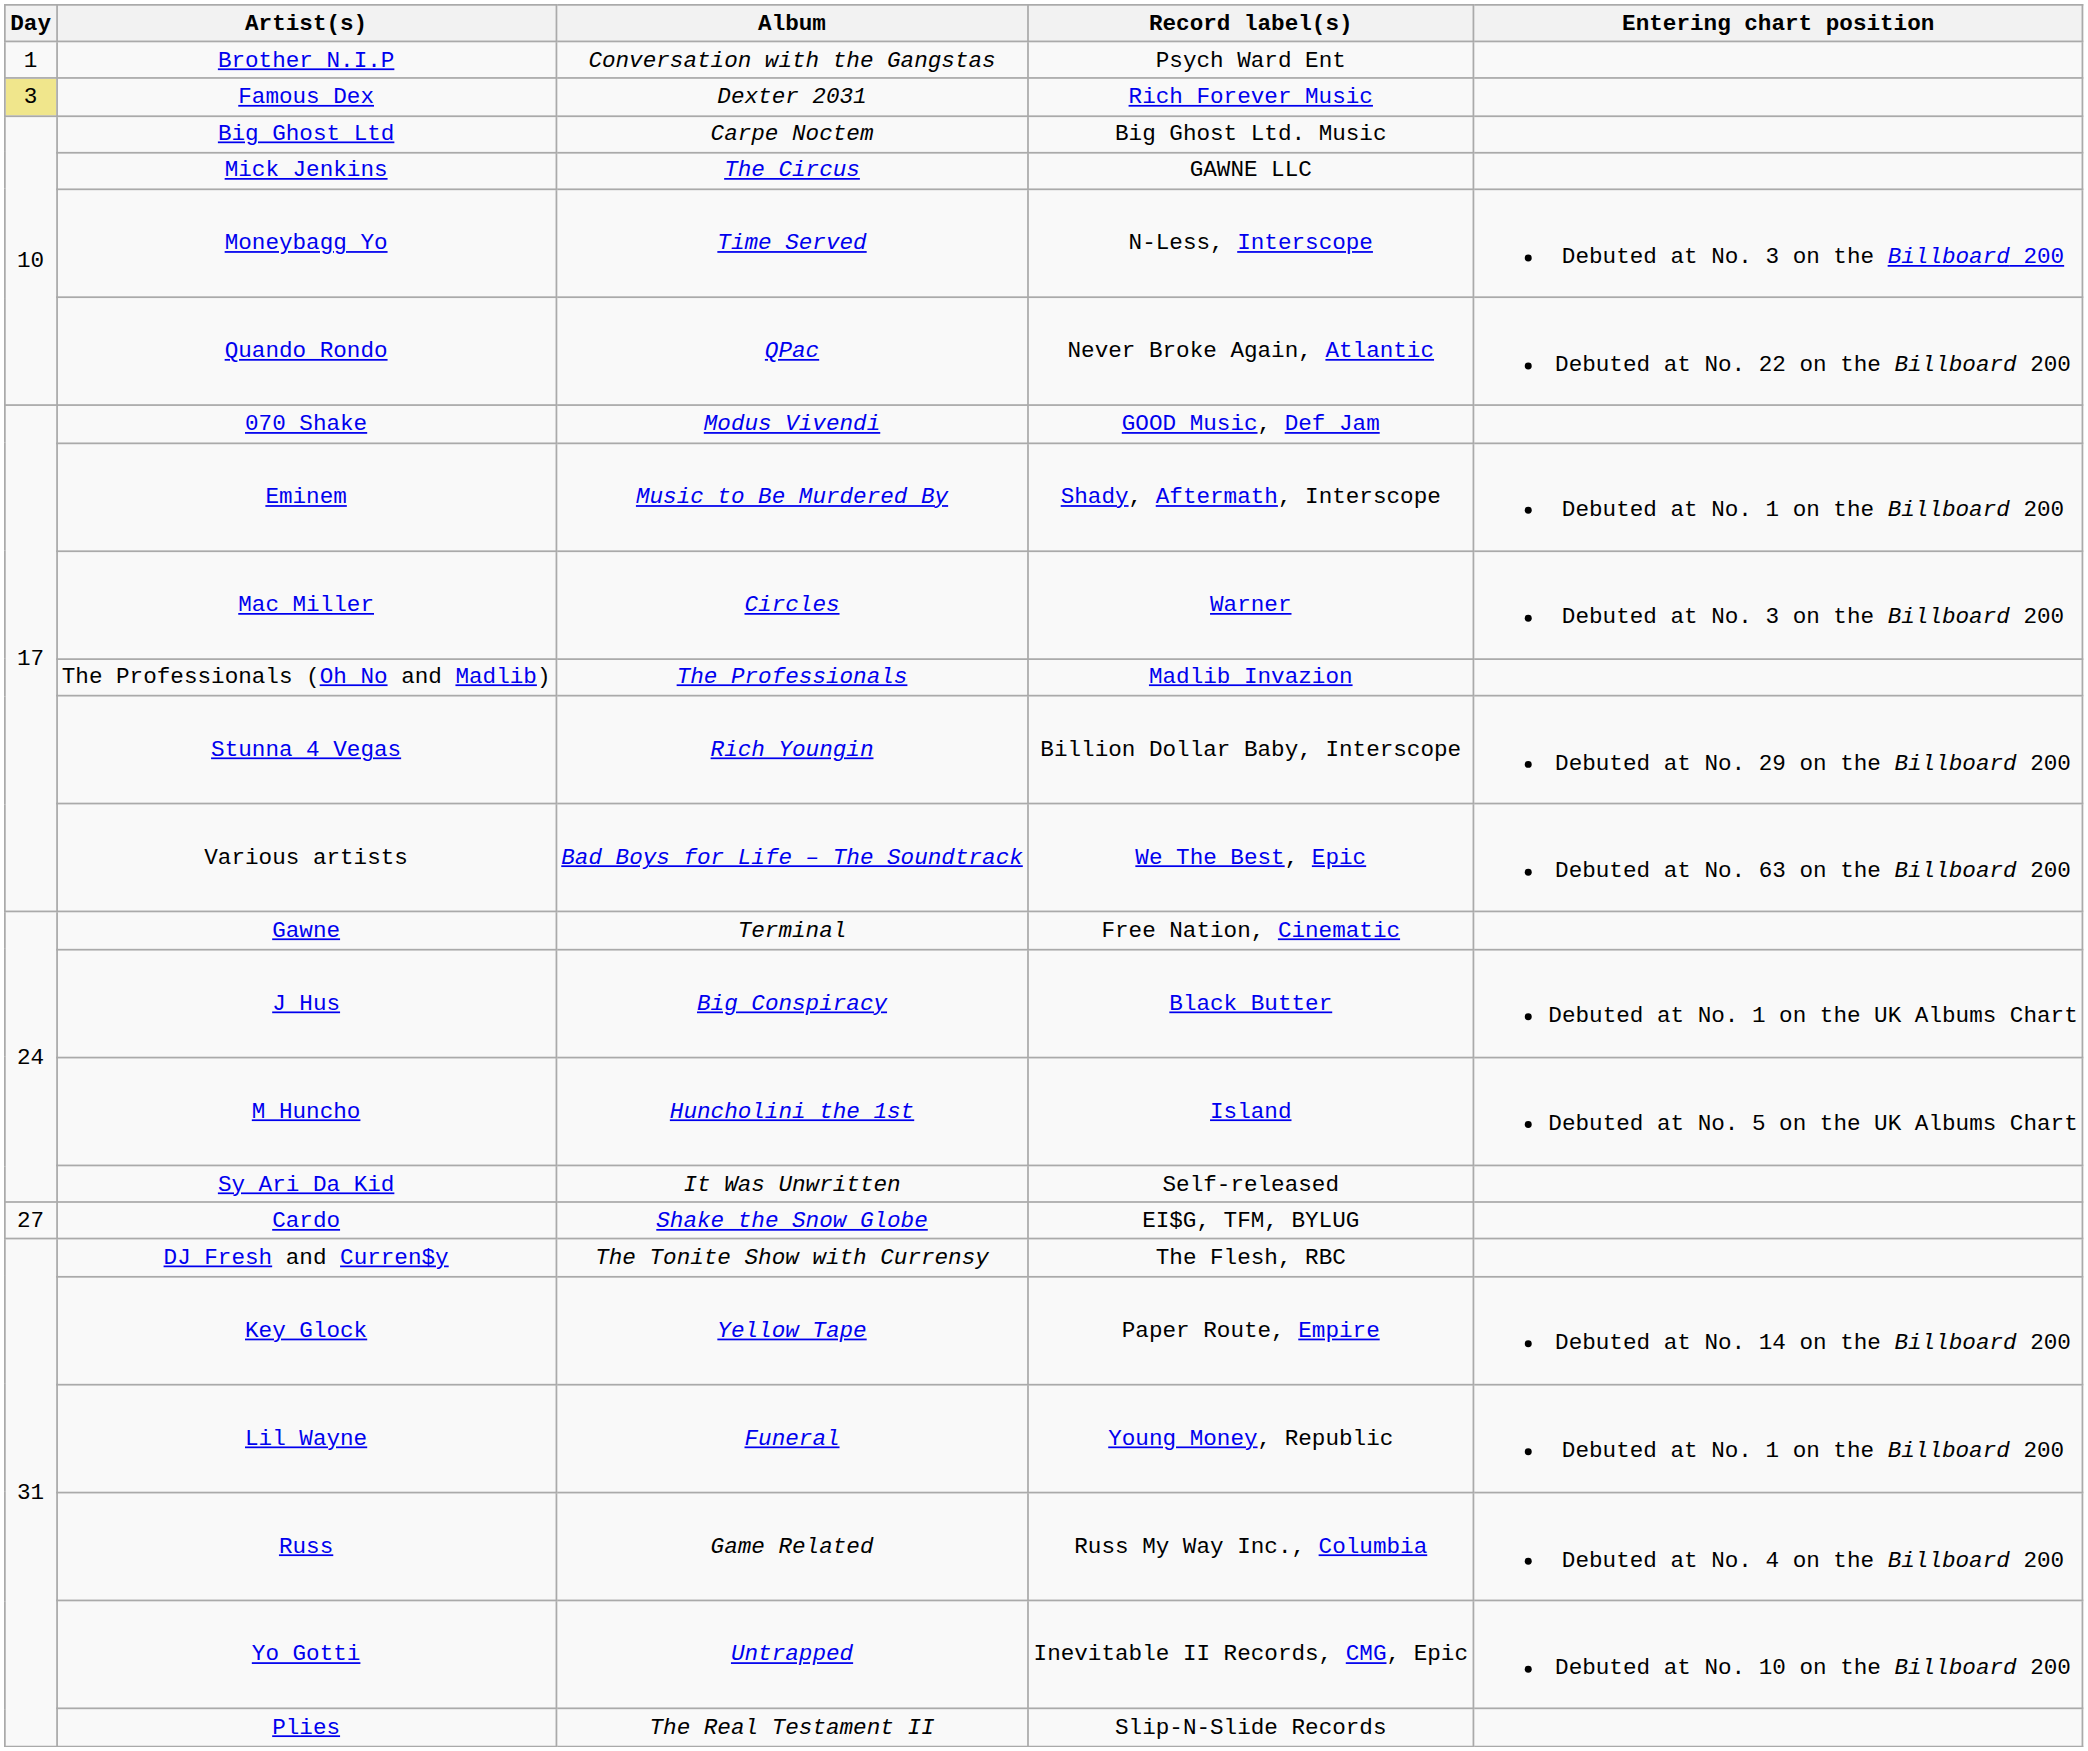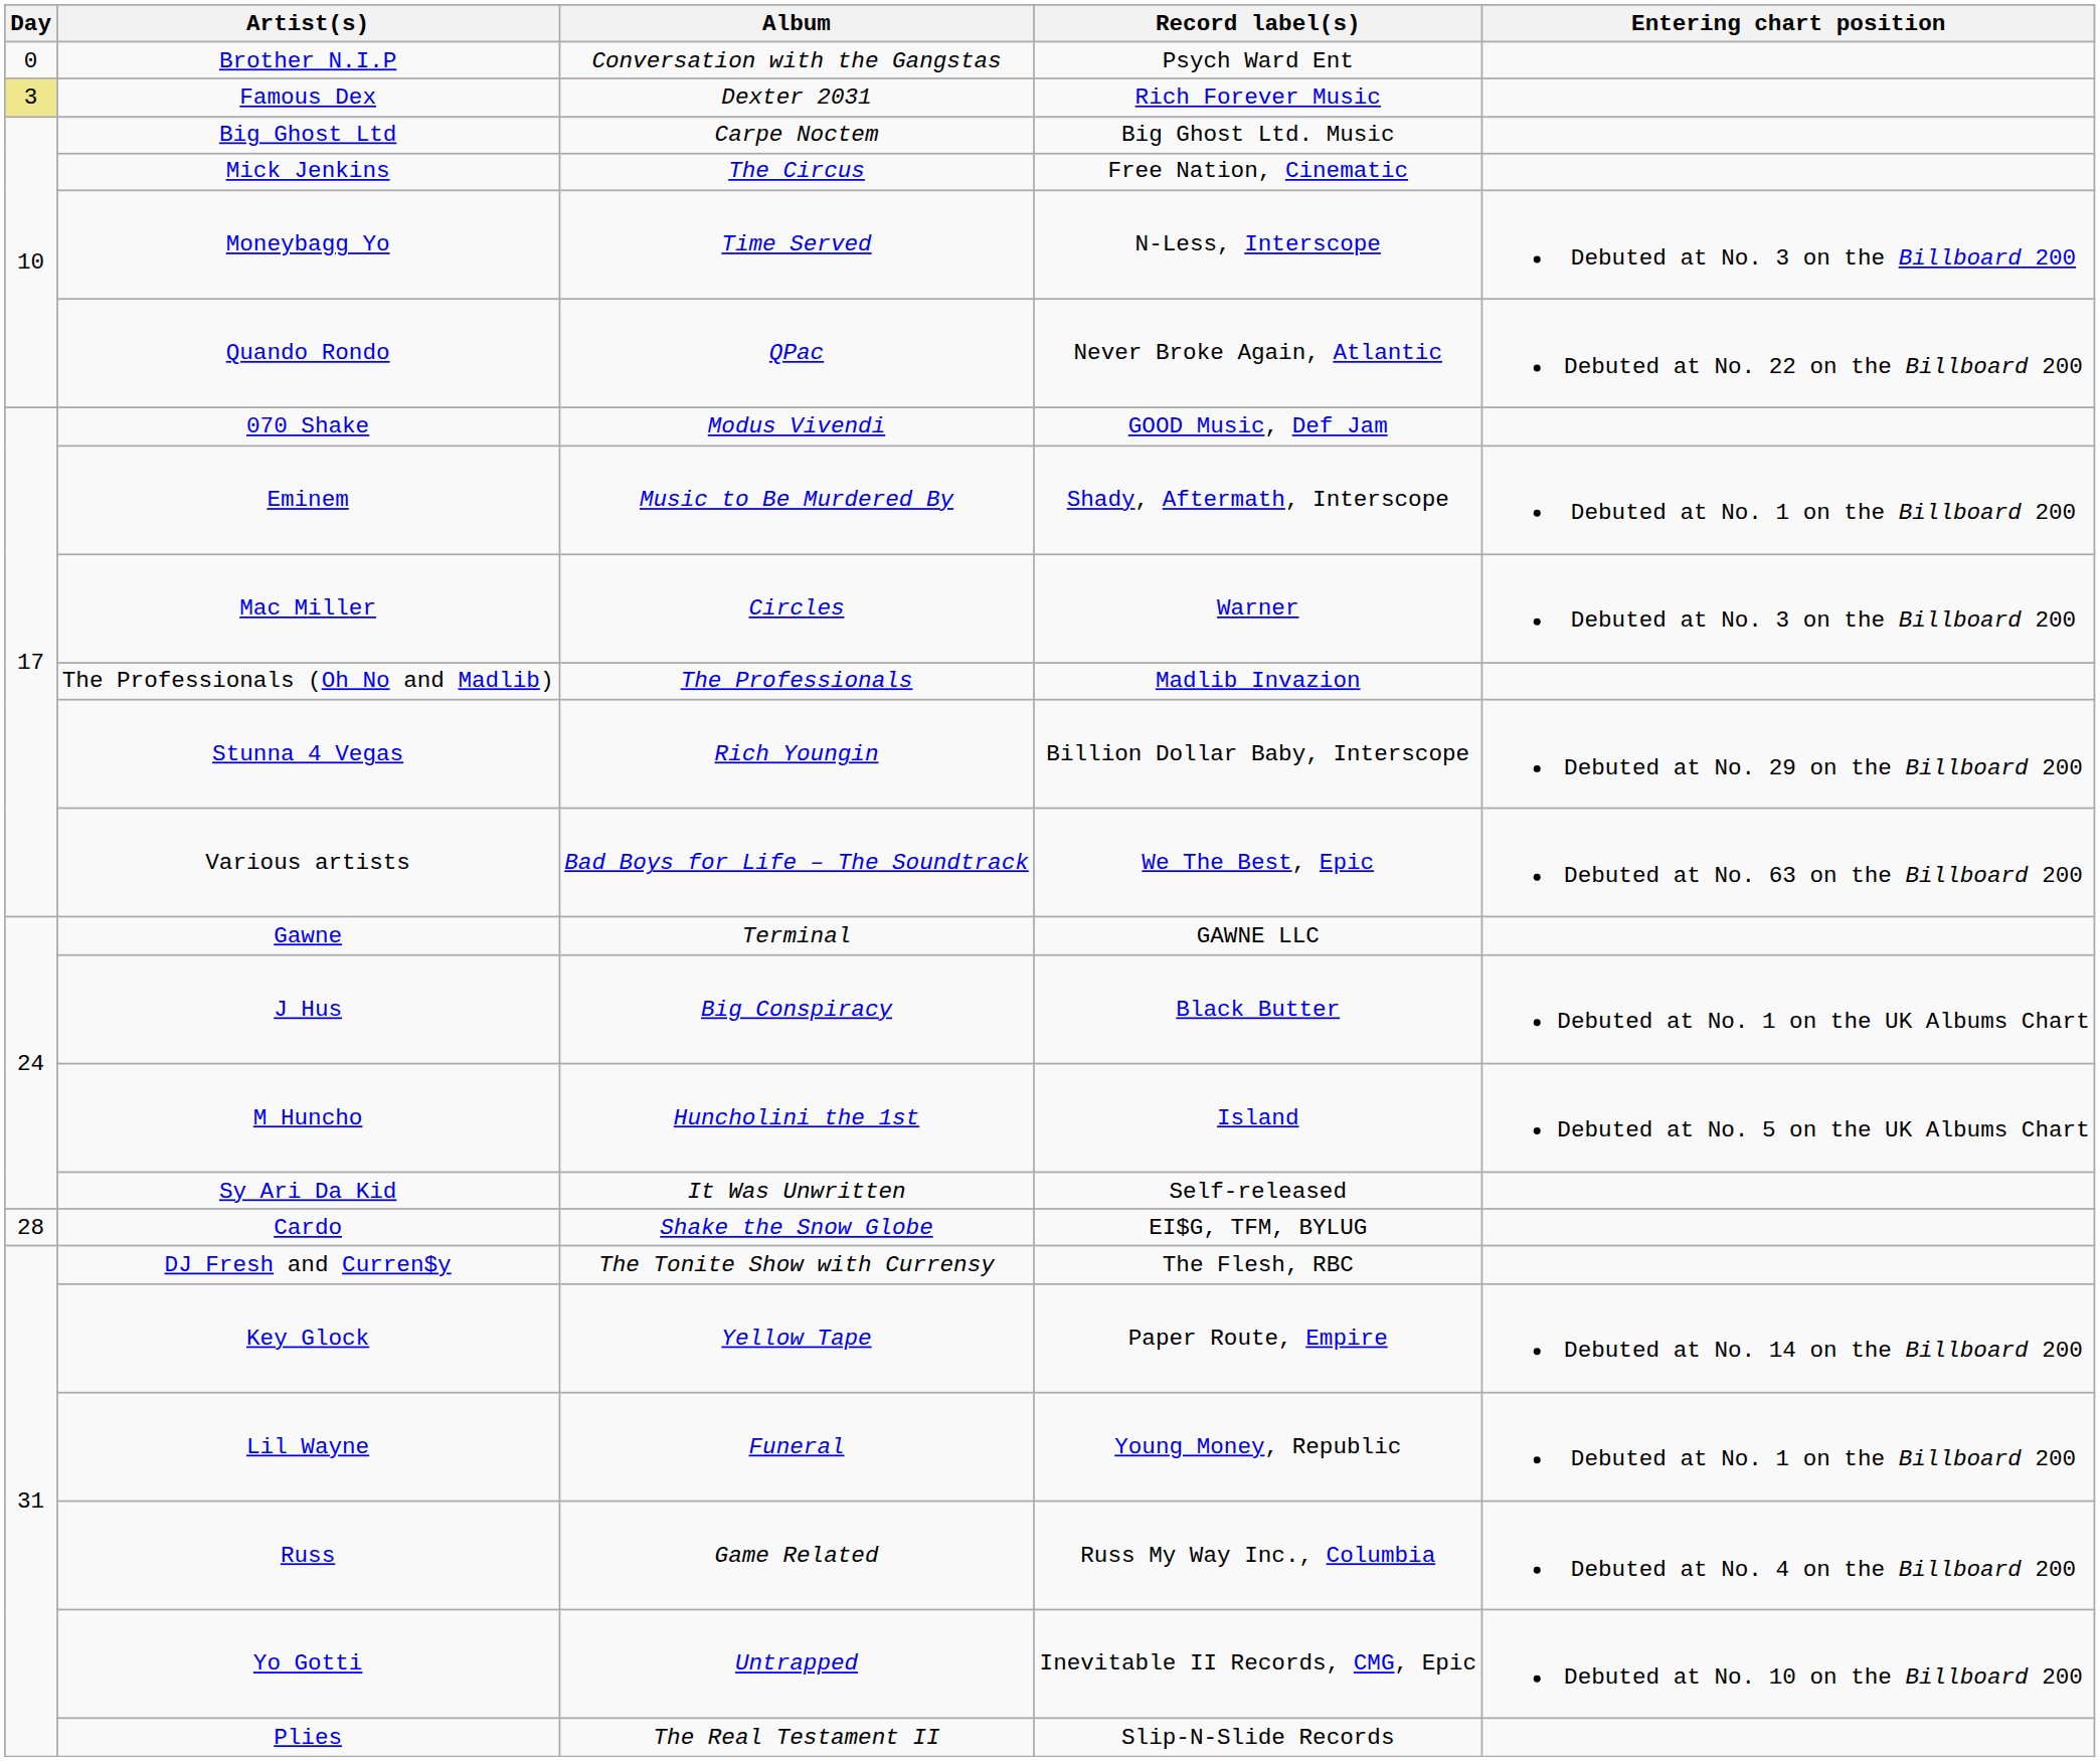Brother N.I.P | Day: 1 -> 0
Mick Jenkins | Record label(s): GAWNE LLC -> Free Nation, Cinematic
Gawne | Record label(s): Free Nation, Cinematic -> GAWNE LLC
Cardo | Day: 27 -> 28
